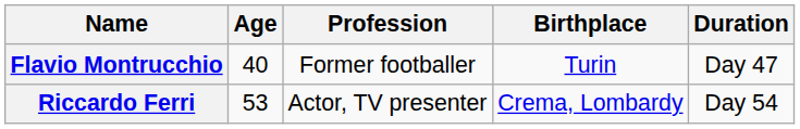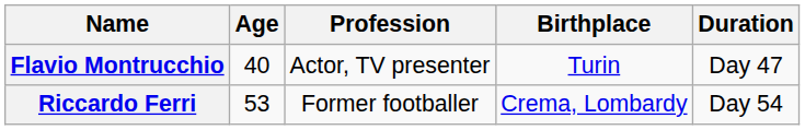Flavio Montrucchio | Profession: Former footballer -> Actor, TV presenter
Riccardo Ferri | Profession: Actor, TV presenter -> Former footballer
